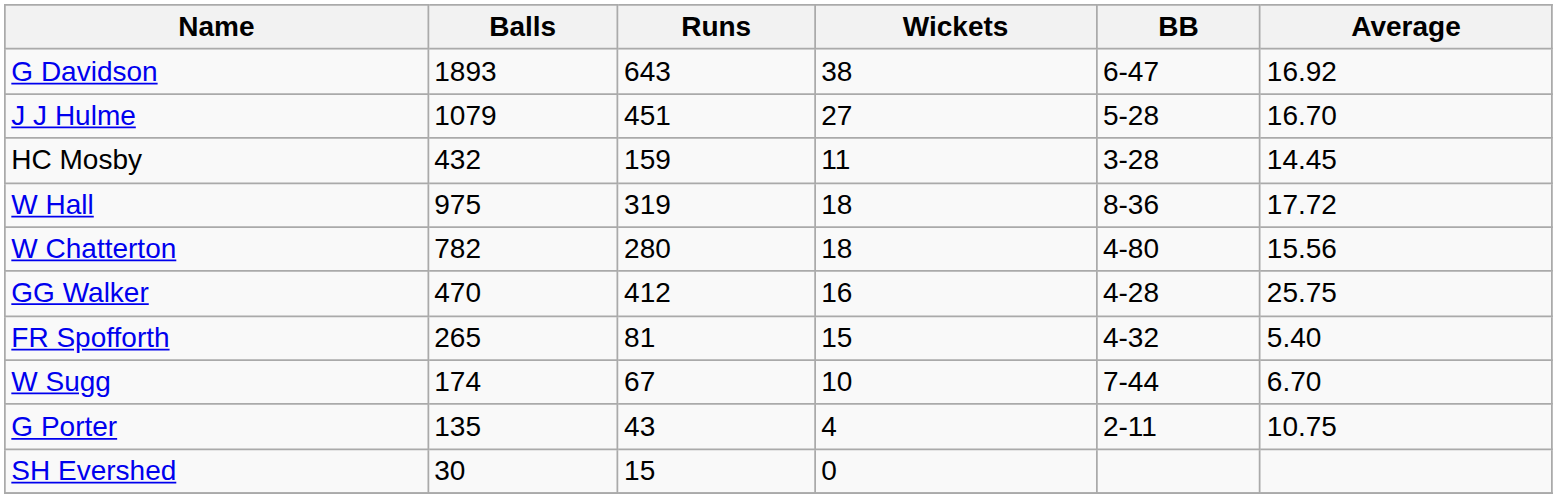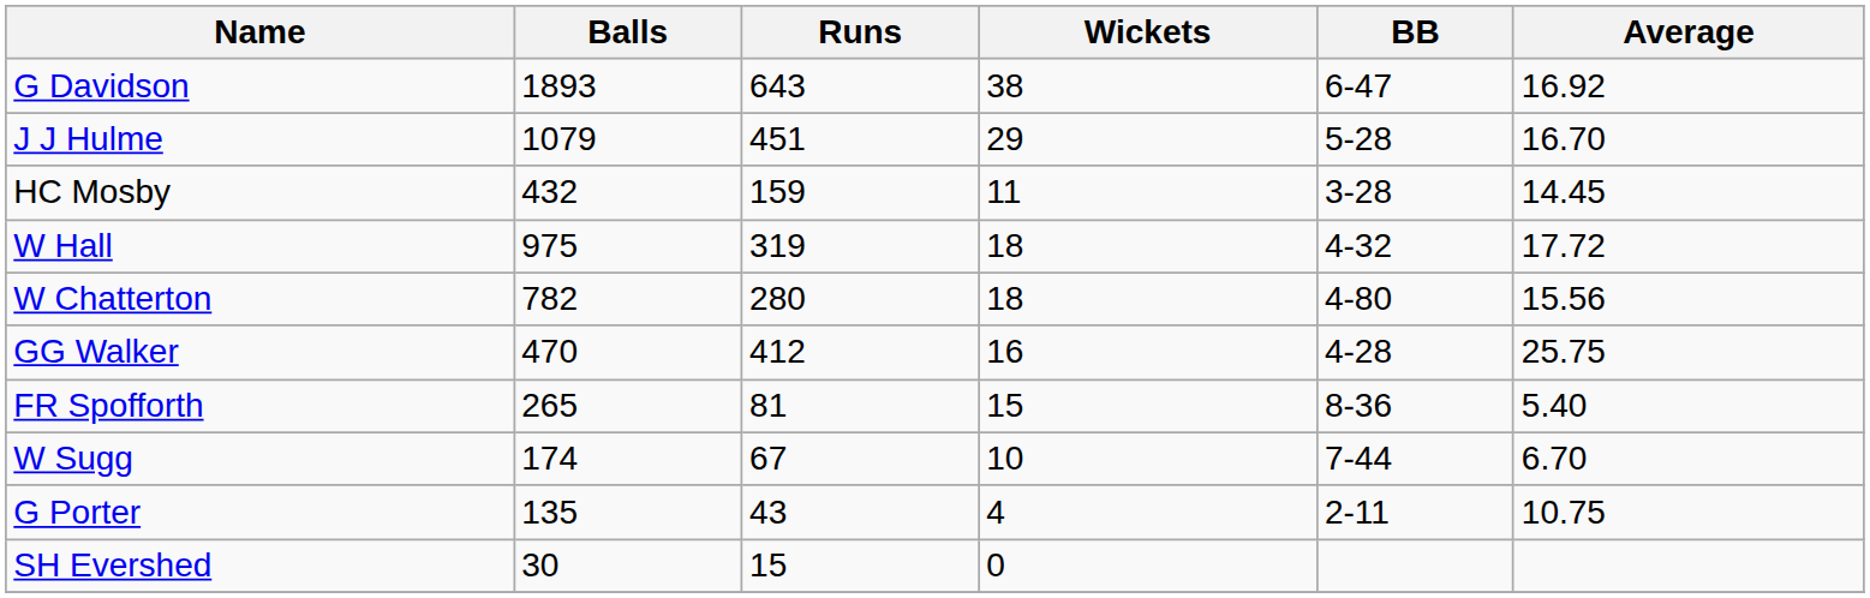J J Hulme | Wickets: 27 -> 29
W Hall | BB: 8-36 -> 4-32
FR Spofforth | BB: 4-32 -> 8-36
